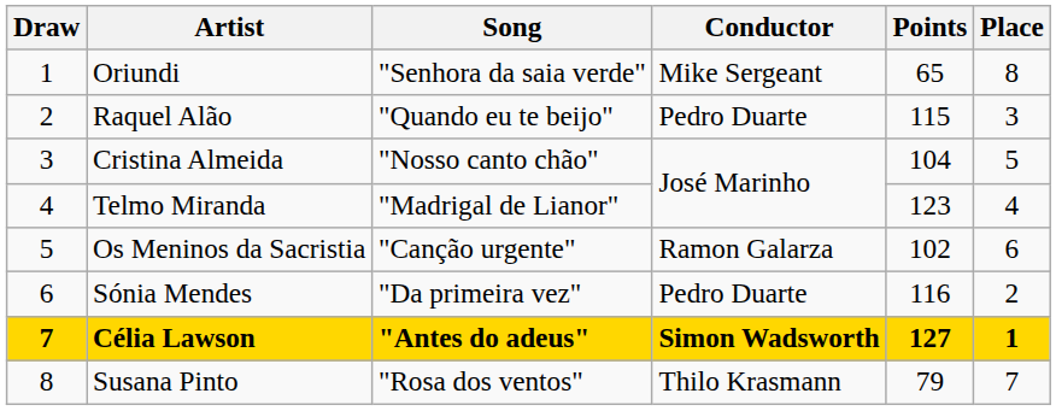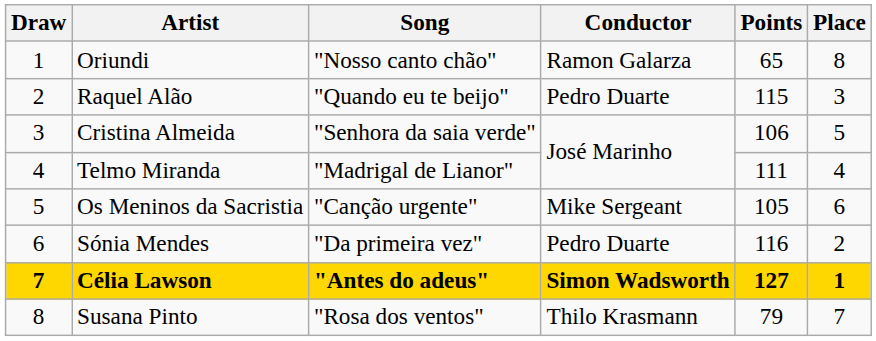Oriundi | Song: "Senhora da saia verde" -> "Nosso canto chão"
Oriundi | Conductor: Mike Sergeant -> Ramon Galarza
Cristina Almeida | Song: "Nosso canto chão" -> "Senhora da saia verde"
Cristina Almeida | Points: 104 -> 106
Telmo Miranda | Points: 123 -> 111
Os Meninos da Sacristia | Conductor: Ramon Galarza -> Mike Sergeant
Os Meninos da Sacristia | Points: 102 -> 105
